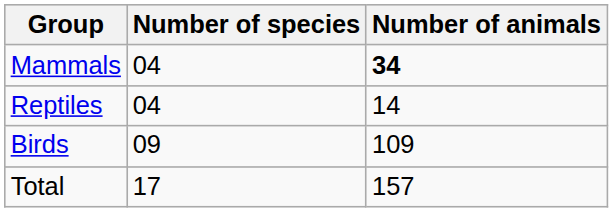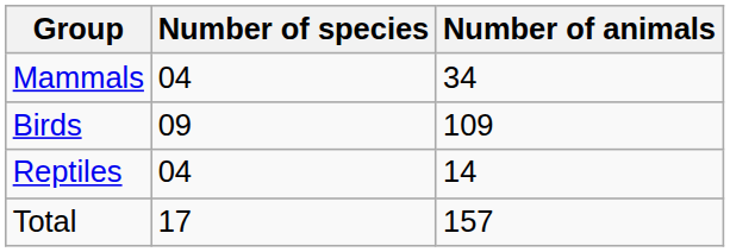Mammals | Number of animals: bold -> normal
rows swapped: Birds <-> Reptiles
